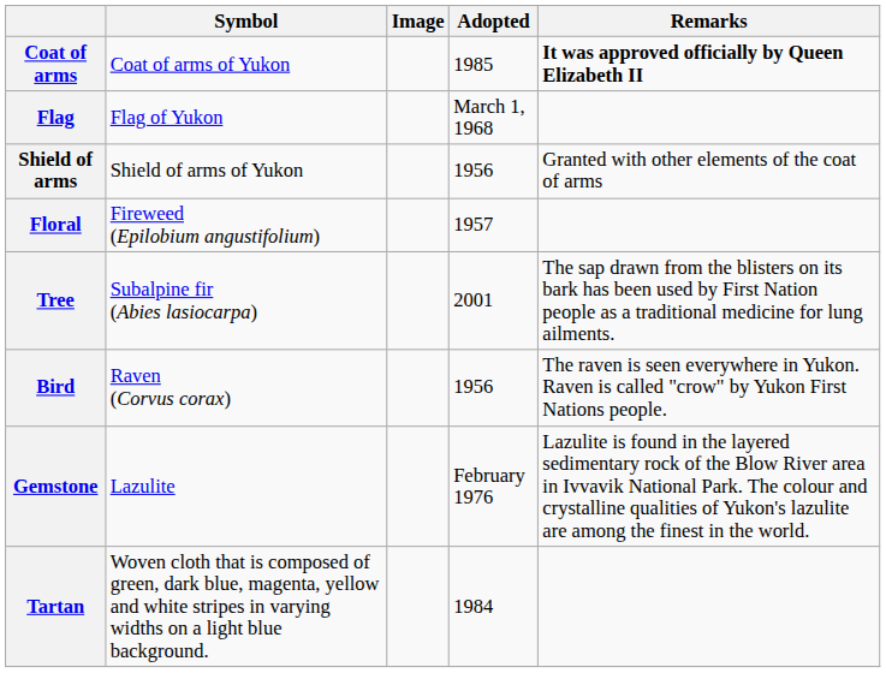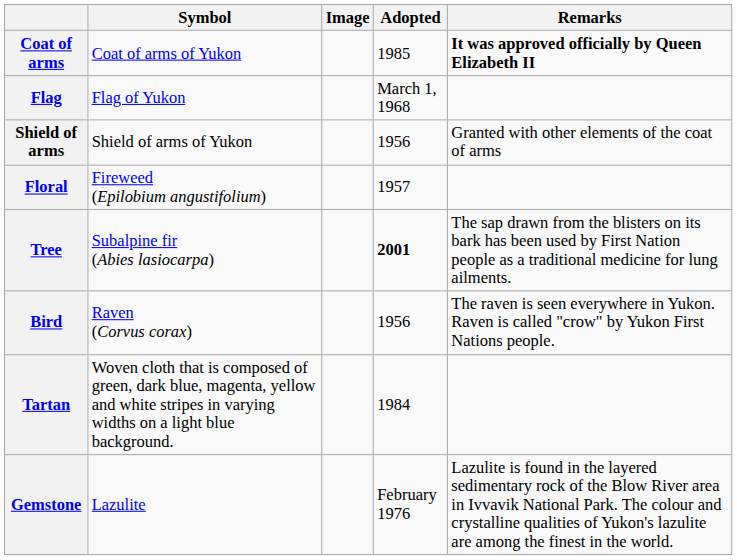Tree | Adopted: normal -> bold
rows swapped: Gemstone <-> Tartan
